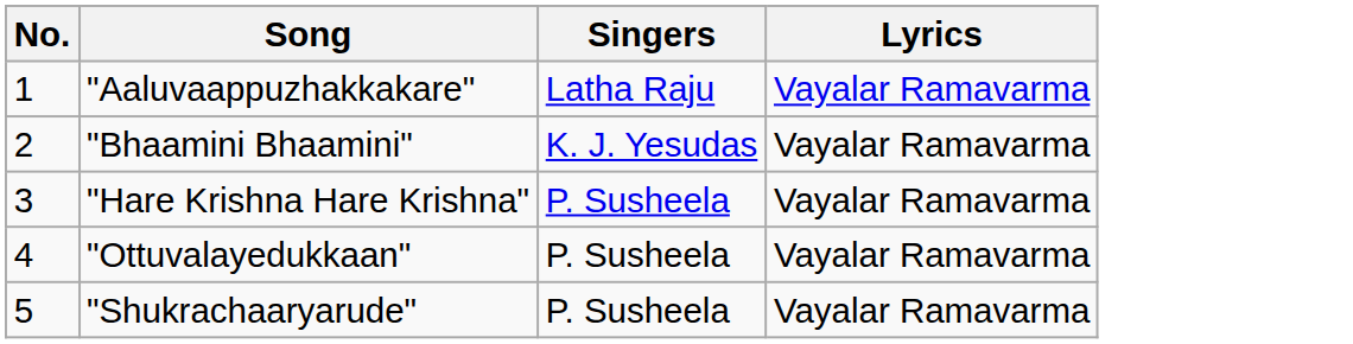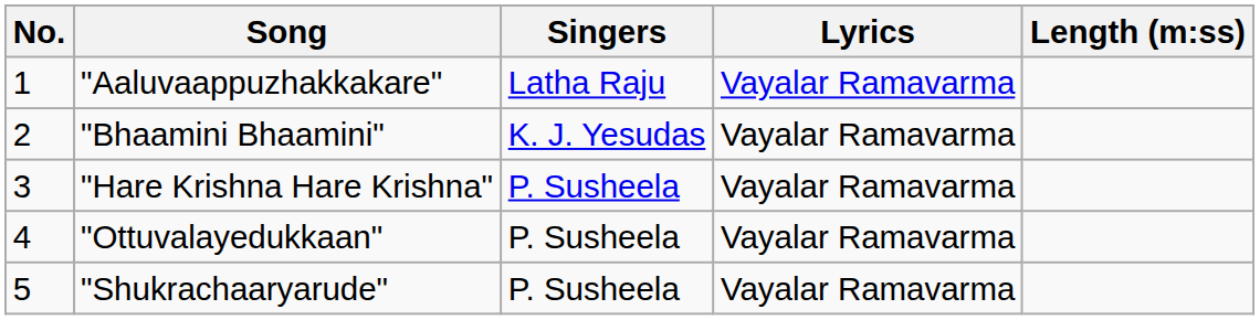+ column: Length (m:ss)
